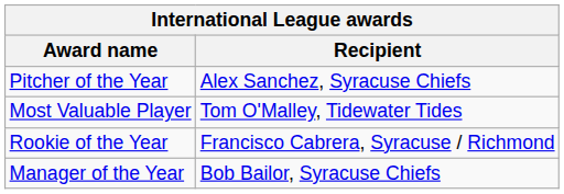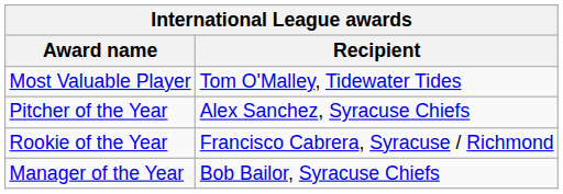rows swapped: Most Valuable Player <-> Pitcher of the Year
